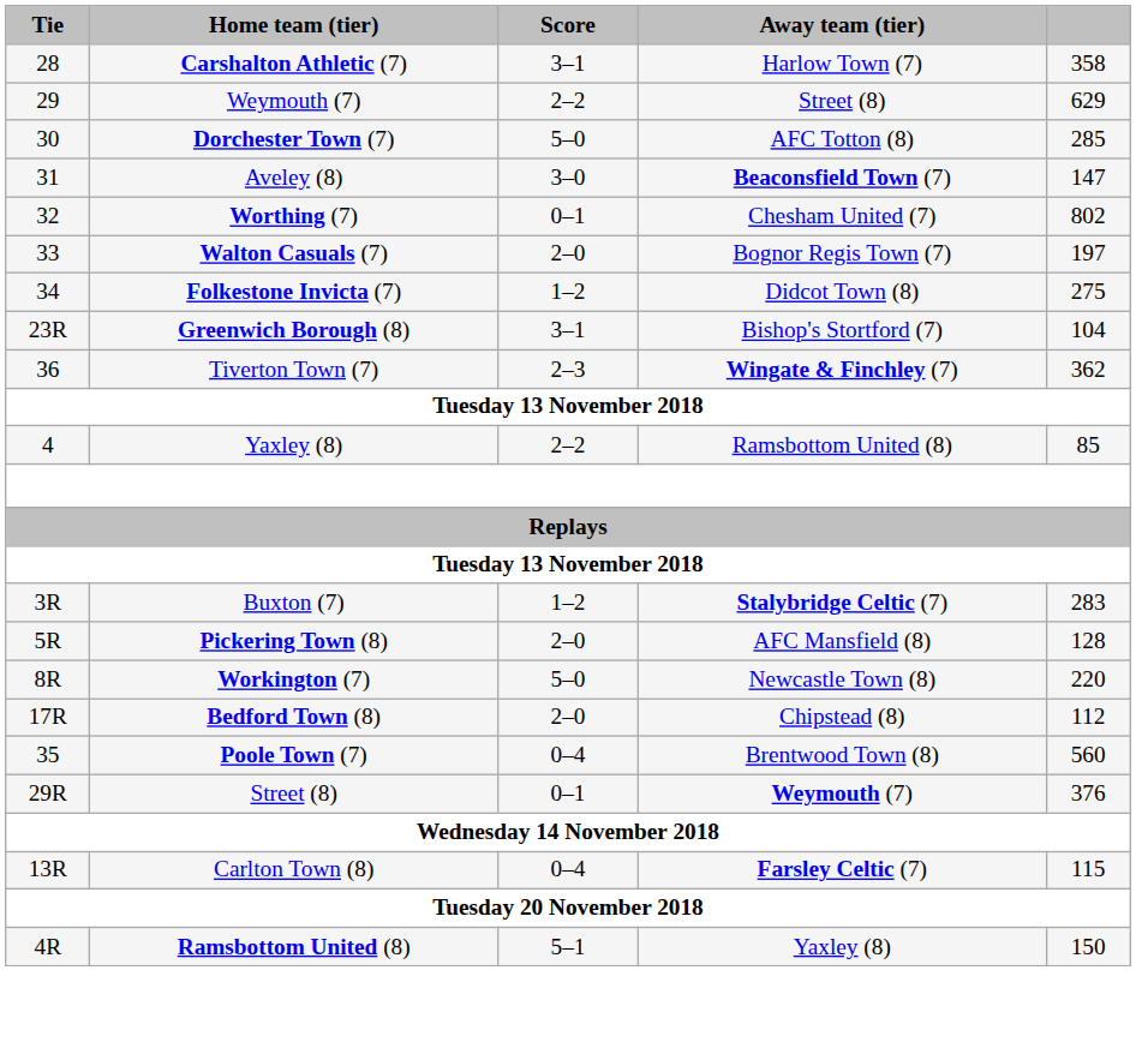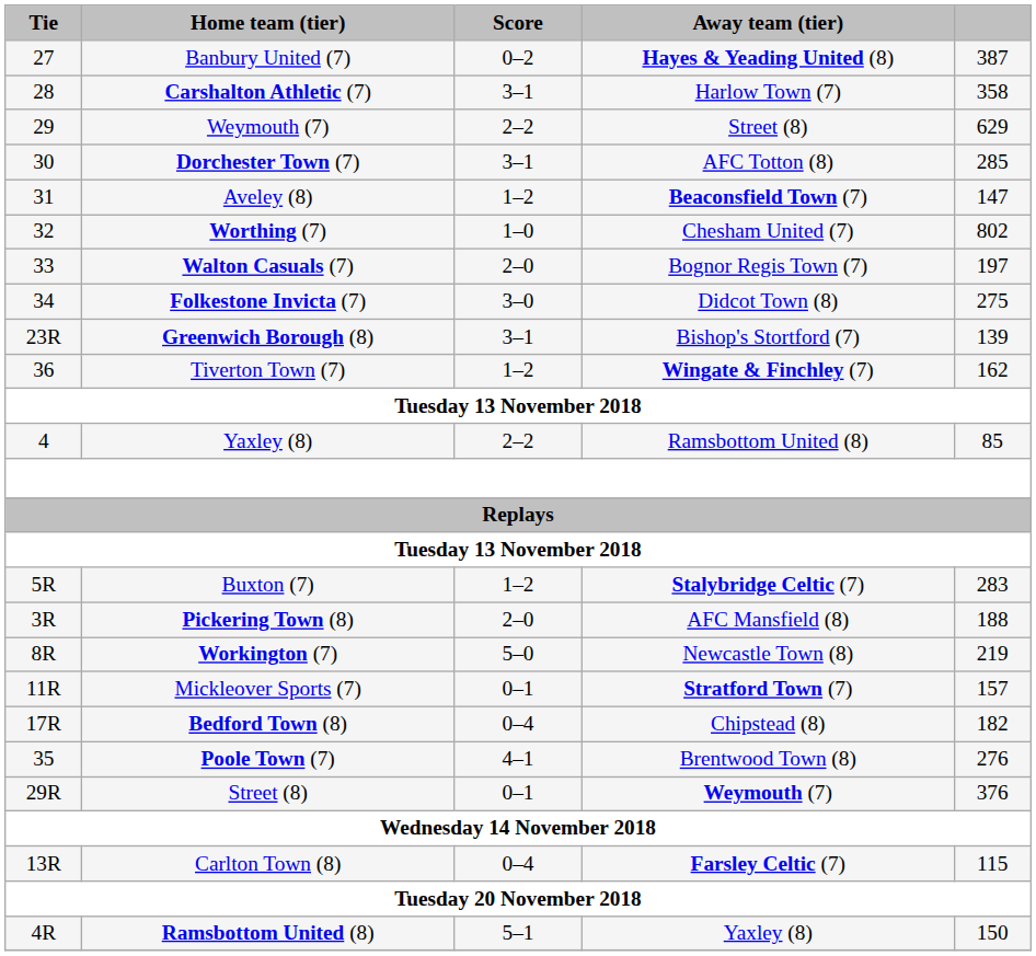+ row: 27 | Banbury United (7) | 0–2 | Hayes & Yeading United (8) | 387
Dorchester Town (7) | Score: 5–0 -> 3–1
Aveley (8) | Score: 3–0 -> 1–2
Worthing (7) | Score: 0–1 -> 1–0
Folkestone Invicta (7) | Score: 1–2 -> 3–0
Greenwich Borough (8) | column 5: 104 -> 139
Tiverton Town (7) | Score: 2–3 -> 1–2
Tiverton Town (7) | column 5: 362 -> 162
Buxton (7) | Tie: 3R -> 5R
Pickering Town (8) | Tie: 5R -> 3R
Pickering Town (8) | column 5: 128 -> 188
Workington (7) | column 5: 220 -> 219
+ row: 11R | Mickleover Sports (7) | 0–1 | Stratford Town (7) | 157
Bedford Town (8) | Score: 2–0 -> 0–4
Bedford Town (8) | column 5: 112 -> 182
Poole Town (7) | Score: 0–4 -> 4–1
Poole Town (7) | column 5: 560 -> 276
